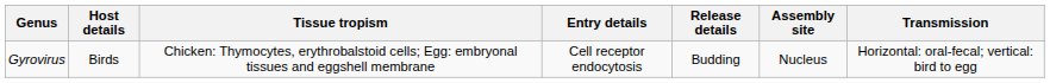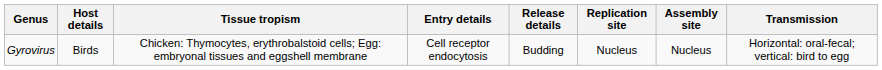+ column: Replication site | Nucleus
